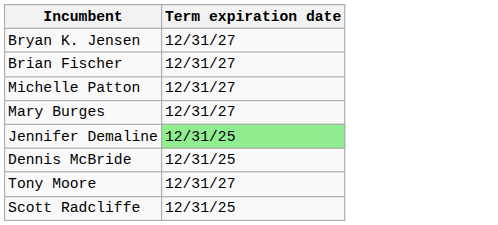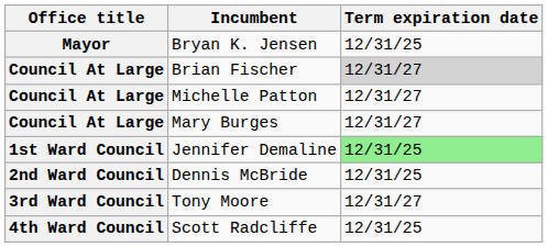+ column: Office title | Mayor | Council At Large | Council At Large | Council At Large | 1st Ward Council | 2nd Ward Council | 3rd Ward Council | 4th Ward Council
Bryan K. Jensen | Term expiration date: 12/31/27 -> 12/31/25
Brian Fischer | Term expiration date: no background -> lightgrey background
